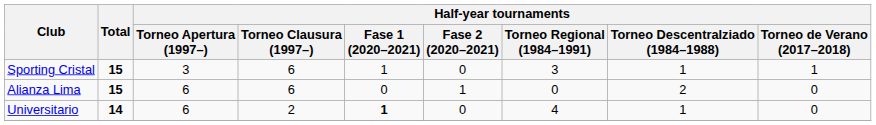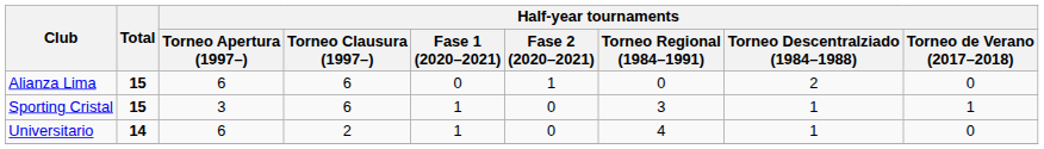rows swapped: Sporting Cristal <-> Alianza Lima
Universitario | Half-year tournaments / Fase 1 (2020–2021): bold -> normal
